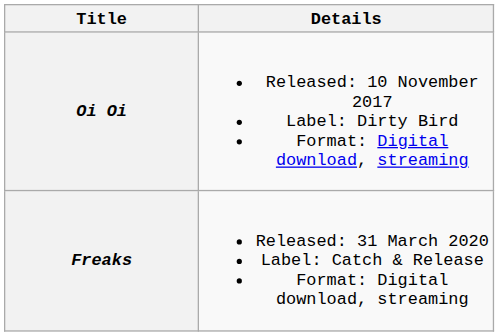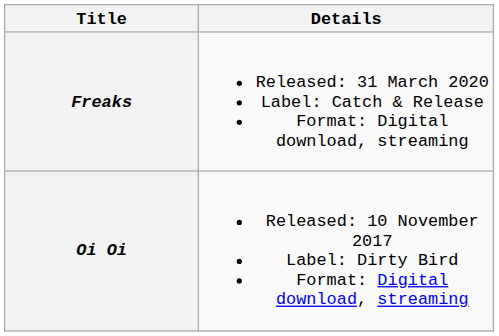rows swapped: Oi Oi <-> Freaks
